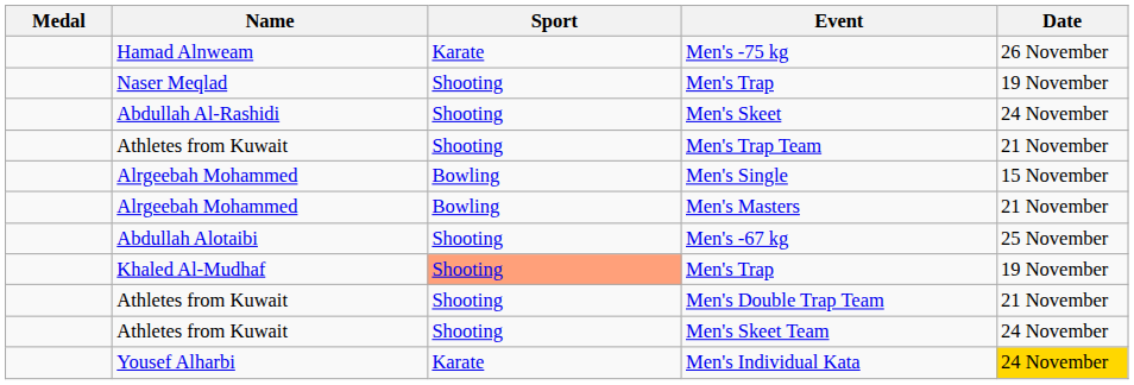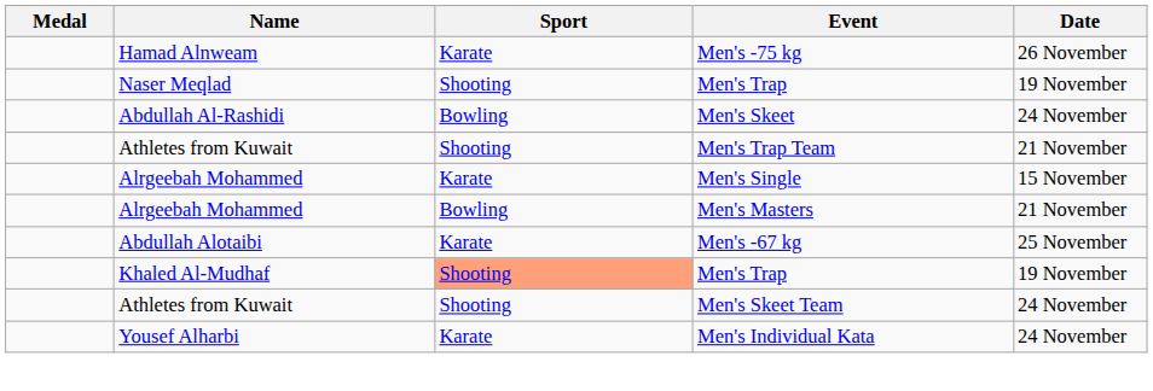Men's Skeet | Sport: Shooting -> Bowling
Men's Single | Sport: Bowling -> Karate
Men's -67 kg | Sport: Shooting -> Karate
- row: Athletes from Kuwait | Shooting | Men's Double Trap Team | 21 November
Men's Individual Kata | Date: gold background -> no background
